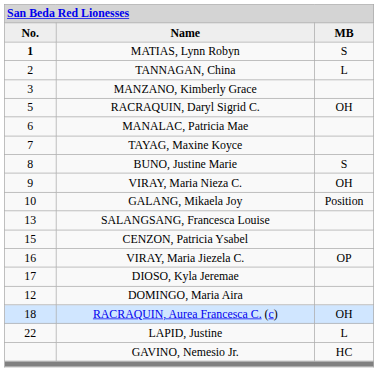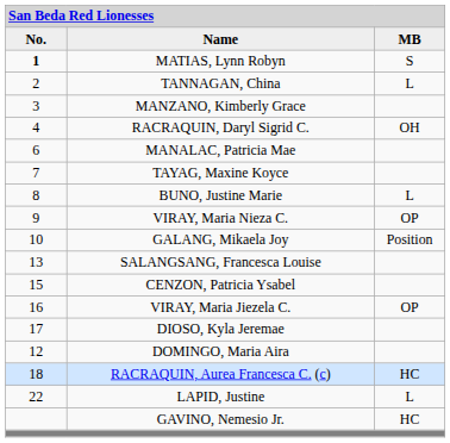RACRAQUIN, Daryl Sigrid C. | column 1: 5 -> 4
BUNO, Justine Marie | column 3: S -> L
VIRAY, Maria Nieza C. | column 3: OH -> OP
RACRAQUIN, Aurea Francesca C. (c) | column 3: OH -> HC
